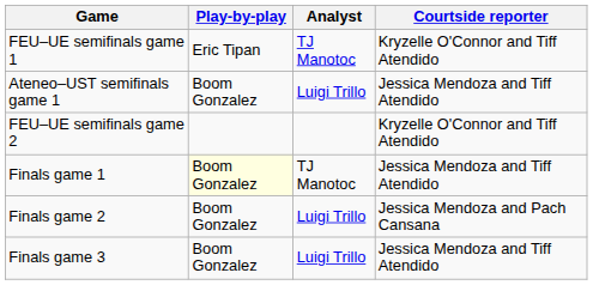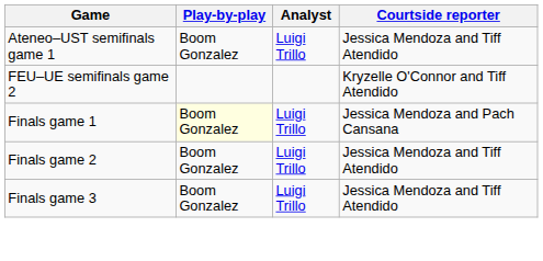- row: FEU–UE semifinals game 1 | Eric Tipan | TJ Manotoc | Kryzelle O'Connor and Tiff Atendido
Finals game 1 | Analyst: TJ Manotoc -> Luigi Trillo
Finals game 1 | Courtside reporter: Jessica Mendoza and Tiff Atendido -> Jessica Mendoza and Pach Cansana
Finals game 2 | Courtside reporter: Jessica Mendoza and Pach Cansana -> Jessica Mendoza and Tiff Atendido
